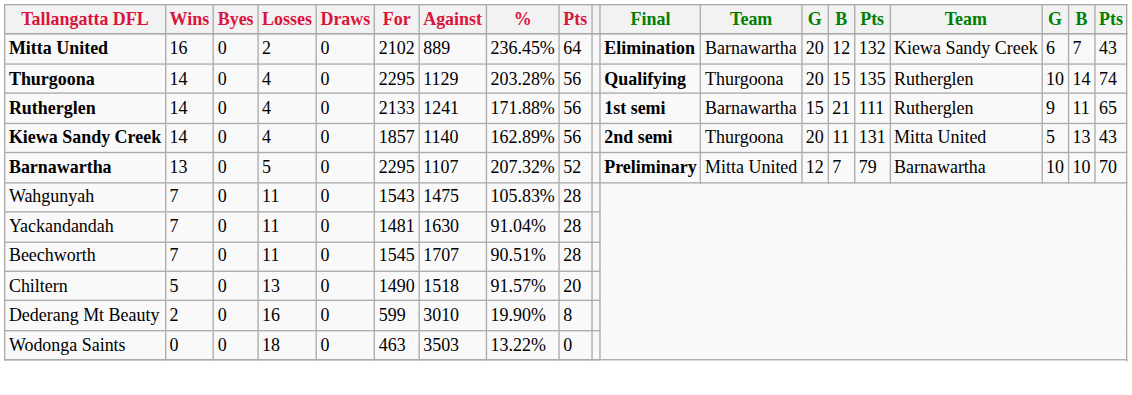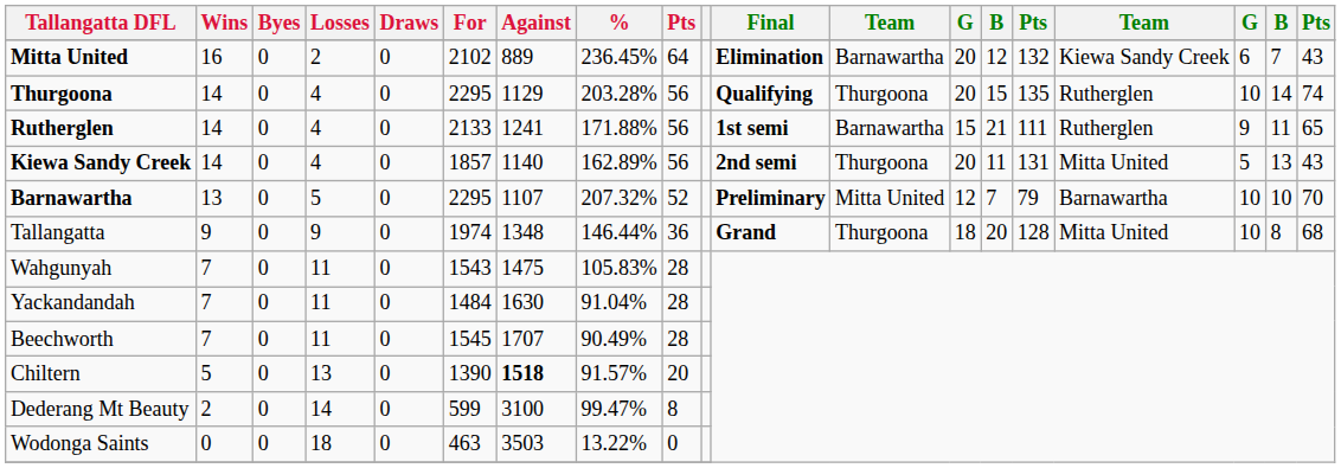+ row: Tallangatta | 9 | 0 | 9 | 0 | 1974 | 1348 | 146.44% | 36 | Grand | Thurgoona | 18 | 20 | 128 | Mitta United | 10 | 8 | 68
Yackandandah | For: 1481 -> 1484
Beechworth | %: 90.51% -> 90.49%
Chiltern | For: 1490 -> 1390
Chiltern | Against: normal -> bold
Dederang Mt Beauty | Losses: 16 -> 14
Dederang Mt Beauty | Against: 3010 -> 3100
Dederang Mt Beauty | %: 19.90% -> 99.47%
